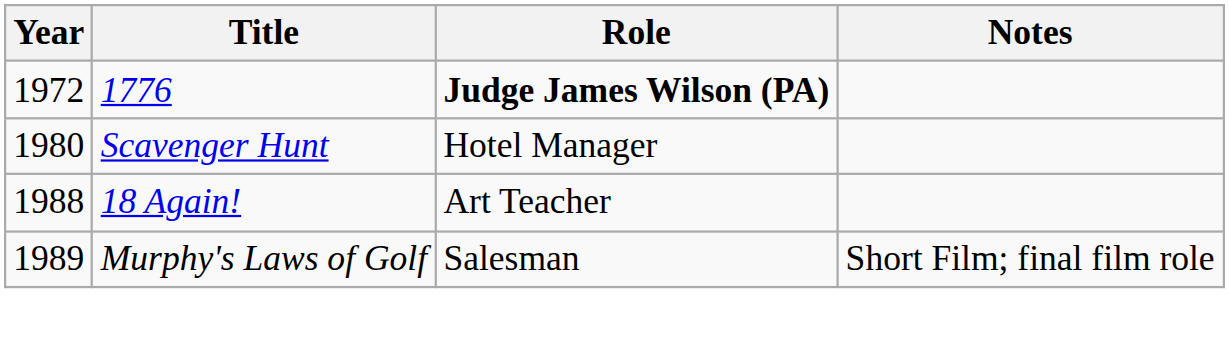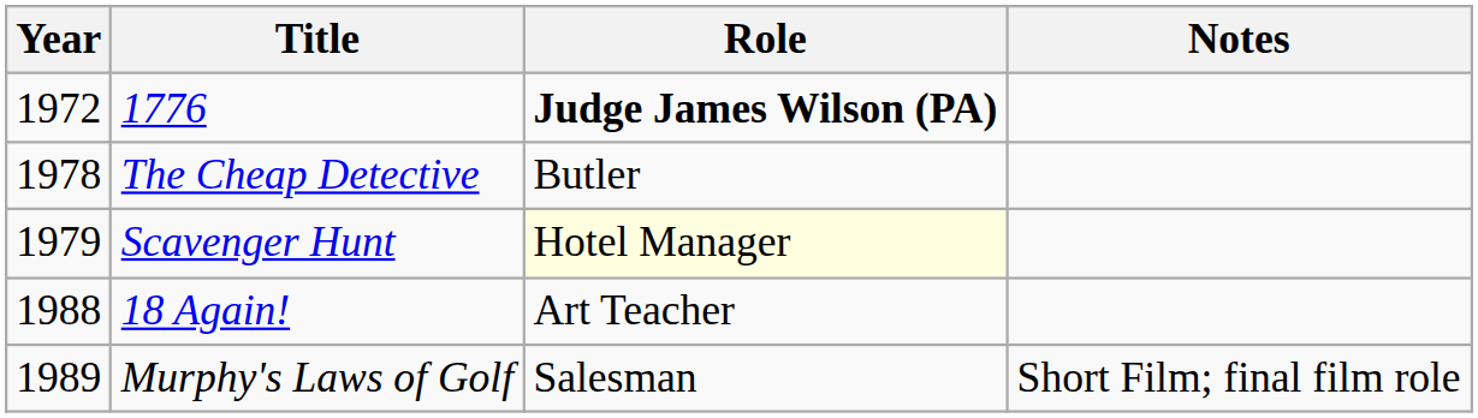+ row: 1978 | The Cheap Detective | Butler
Scavenger Hunt | Year: 1980 -> 1979
Scavenger Hunt | Role: no background -> lightyellow background
